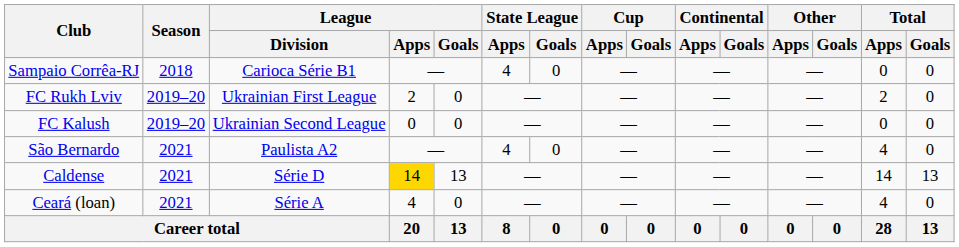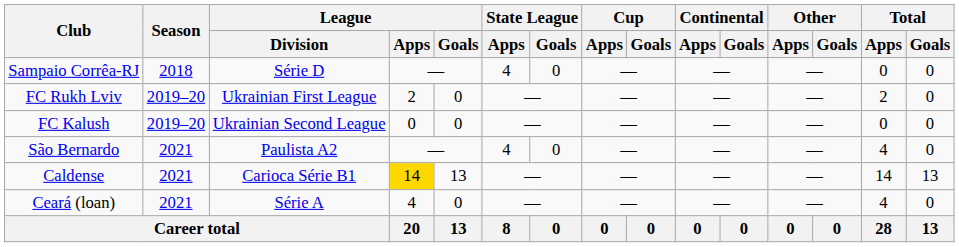Sampaio Corrêa-RJ | League / Division: Carioca Série B1 -> Série D
Caldense | League / Division: Série D -> Carioca Série B1
